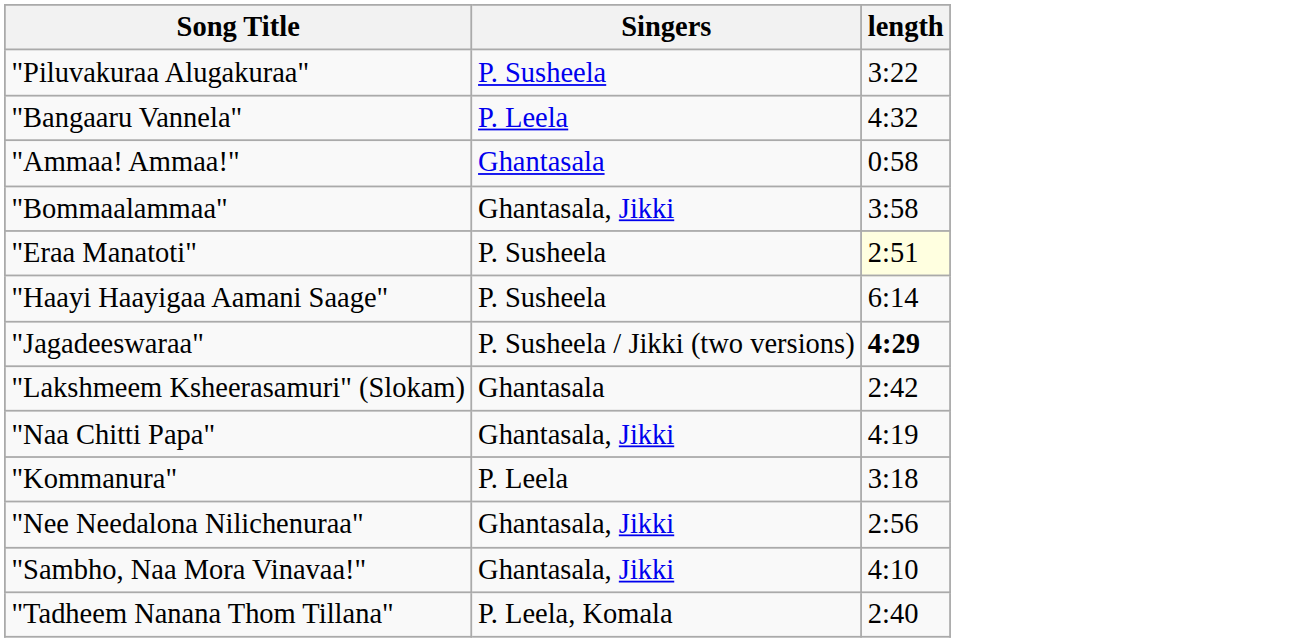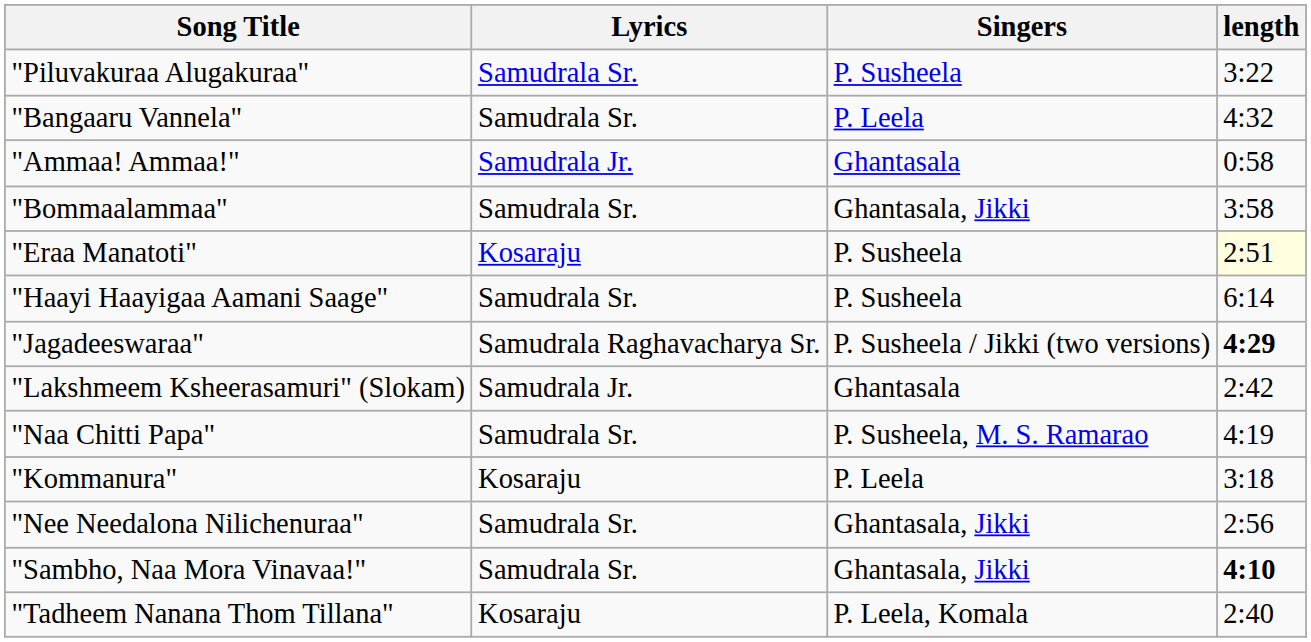+ column: Lyrics | Samudrala Sr. | Samudrala Sr. | Samudrala Jr. | Samudrala Sr. | Kosaraju | Samudrala Sr. | Samudrala Raghavacharya Sr. | Samudrala Jr. | Samudrala Sr. | Kosaraju | Samudrala Sr. | Samudrala Sr. | Kosaraju
"Naa Chitti Papa" | Singers: Ghantasala, Jikki -> P. Susheela, M. S. Ramarao
"Sambho, Naa Mora Vinavaa!" | length: normal -> bold
